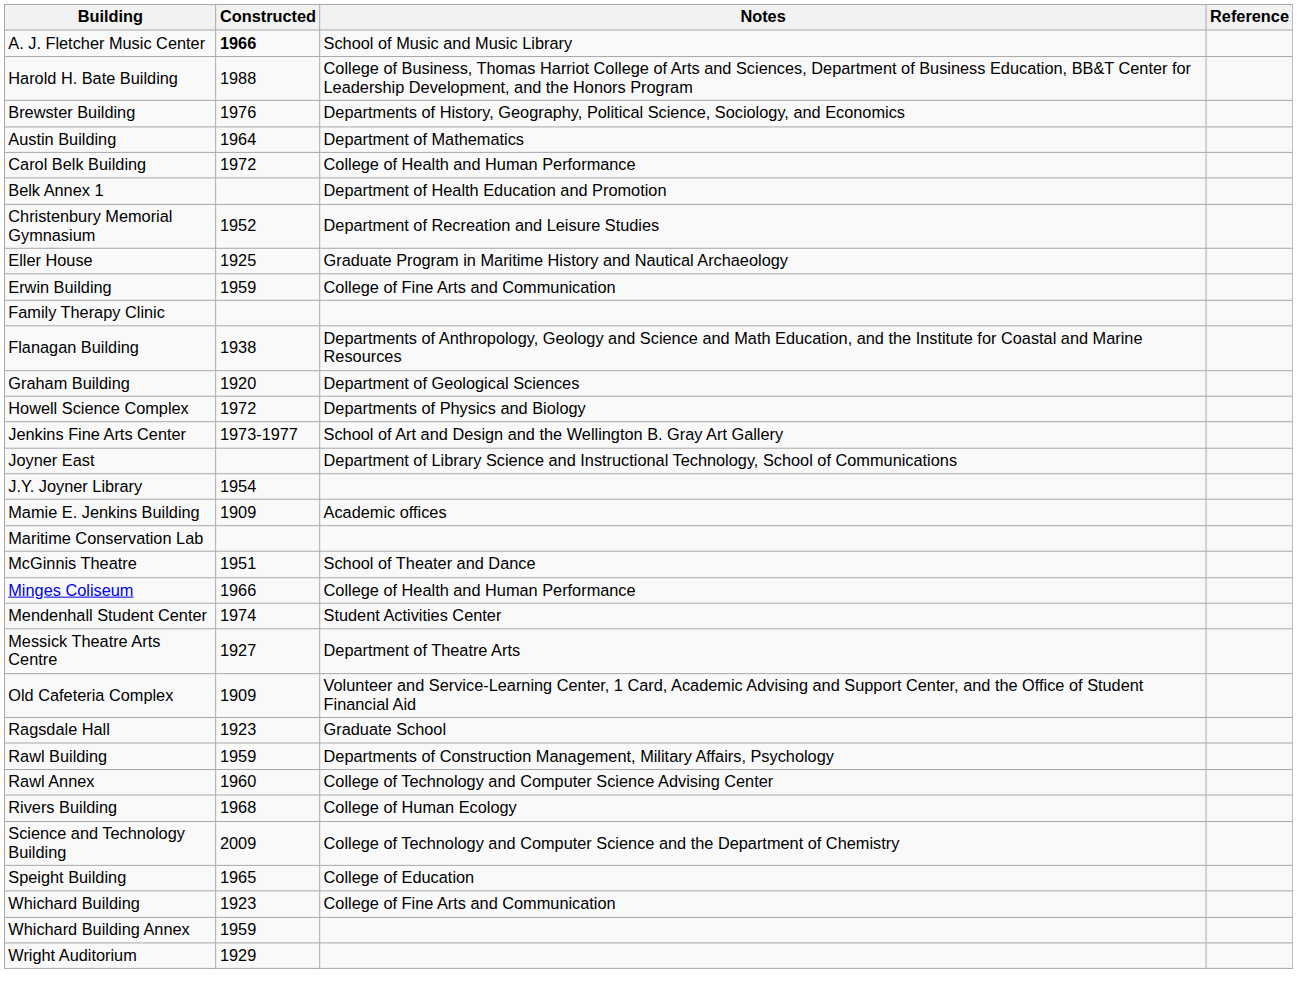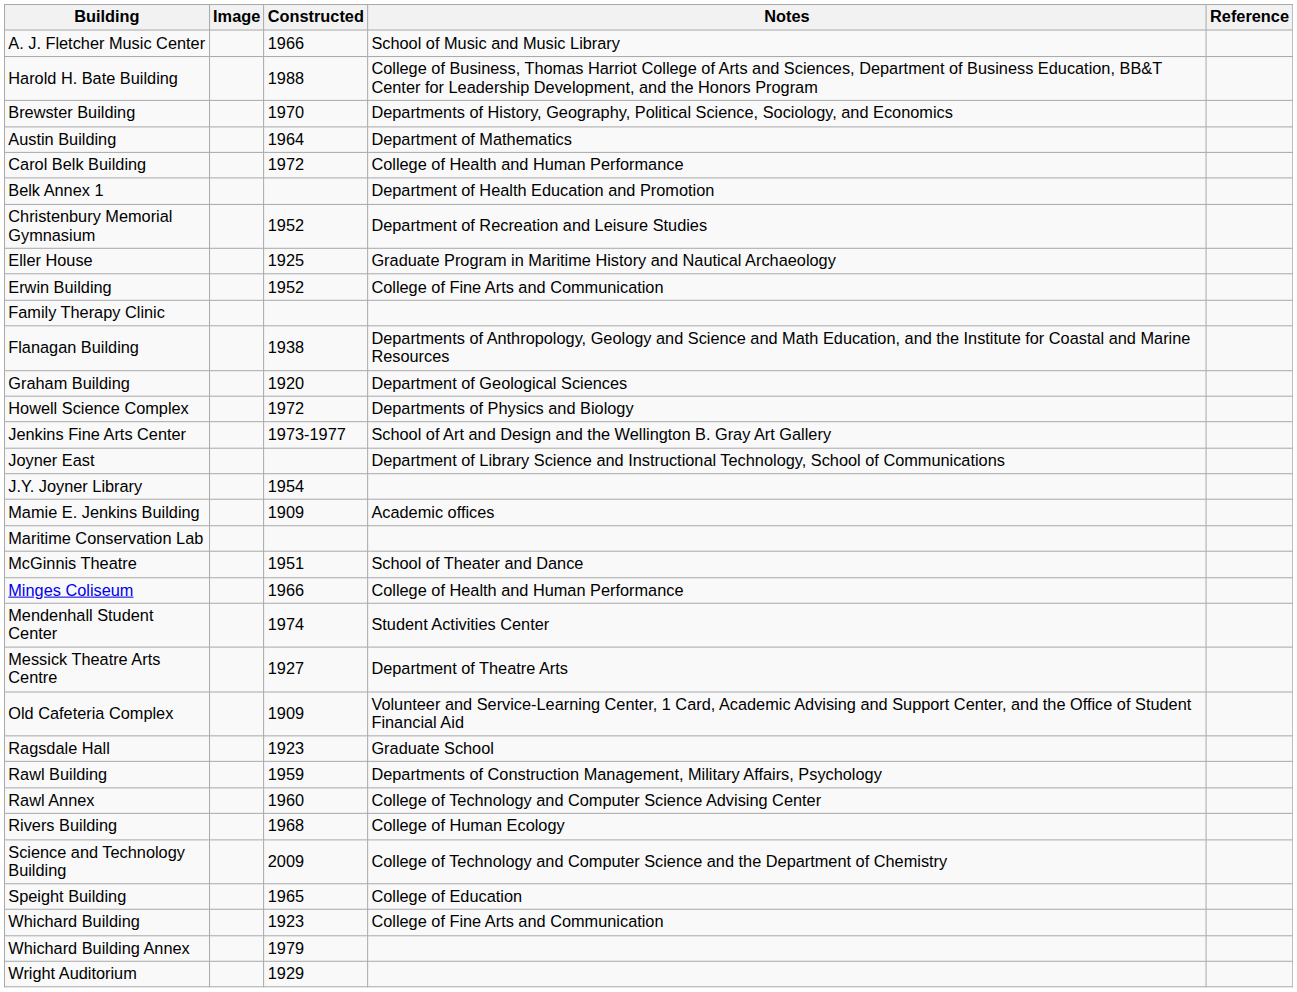+ column: Image
A. J. Fletcher Music Center | Constructed: bold -> normal
Brewster Building | Constructed: 1976 -> 1970
Erwin Building | Constructed: 1959 -> 1952
Whichard Building Annex | Constructed: 1959 -> 1979
